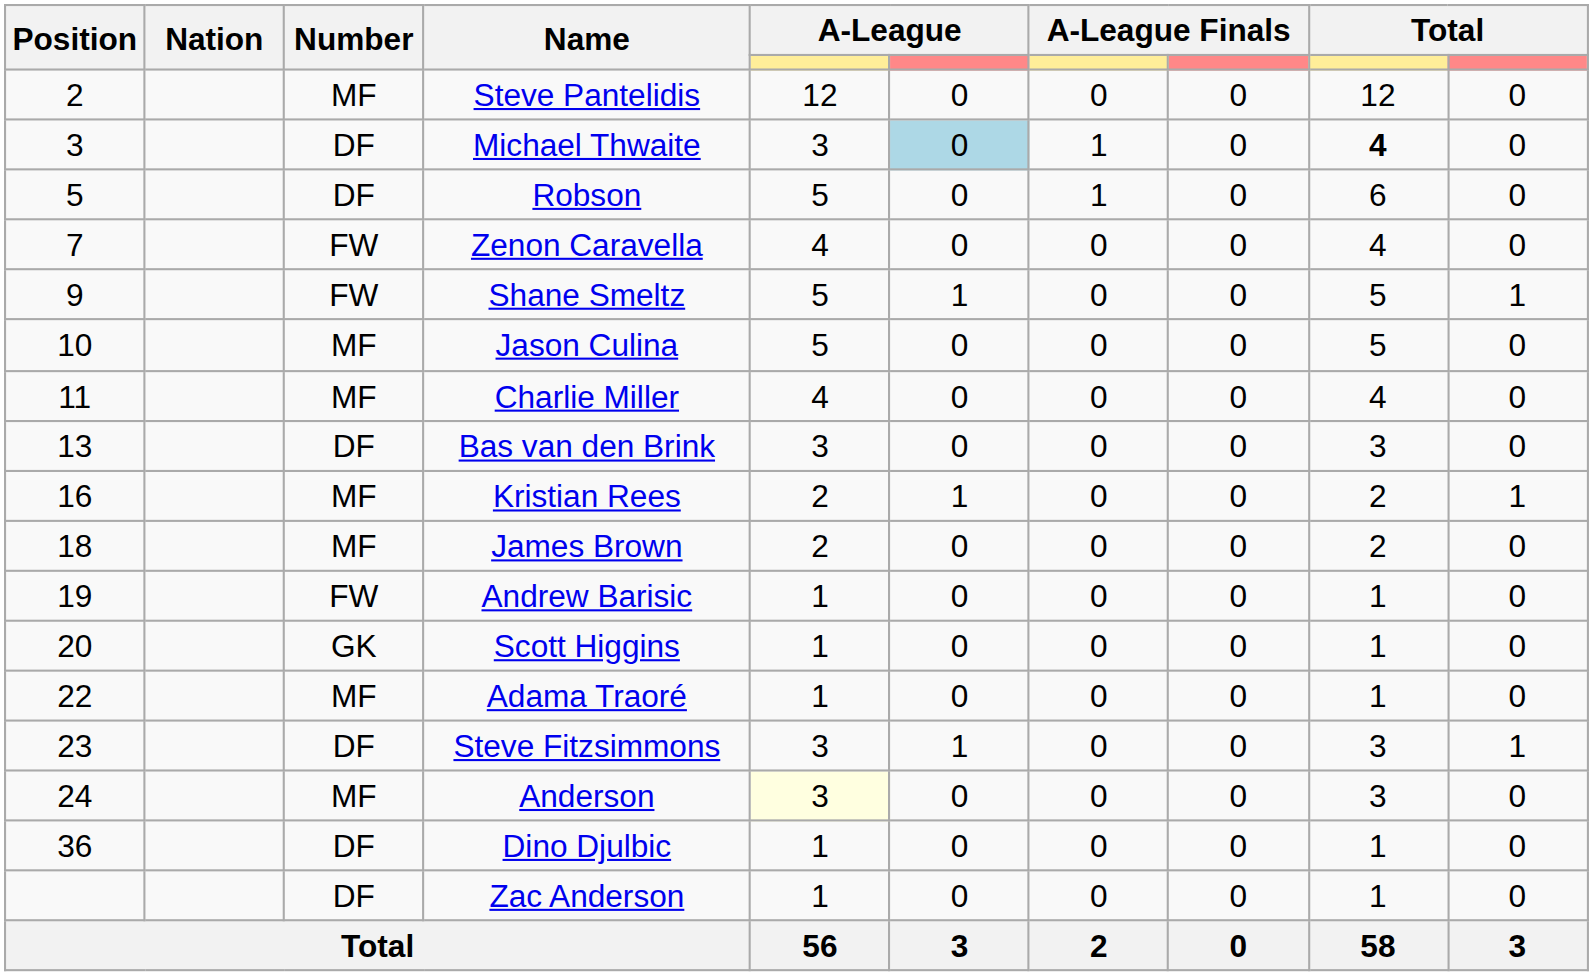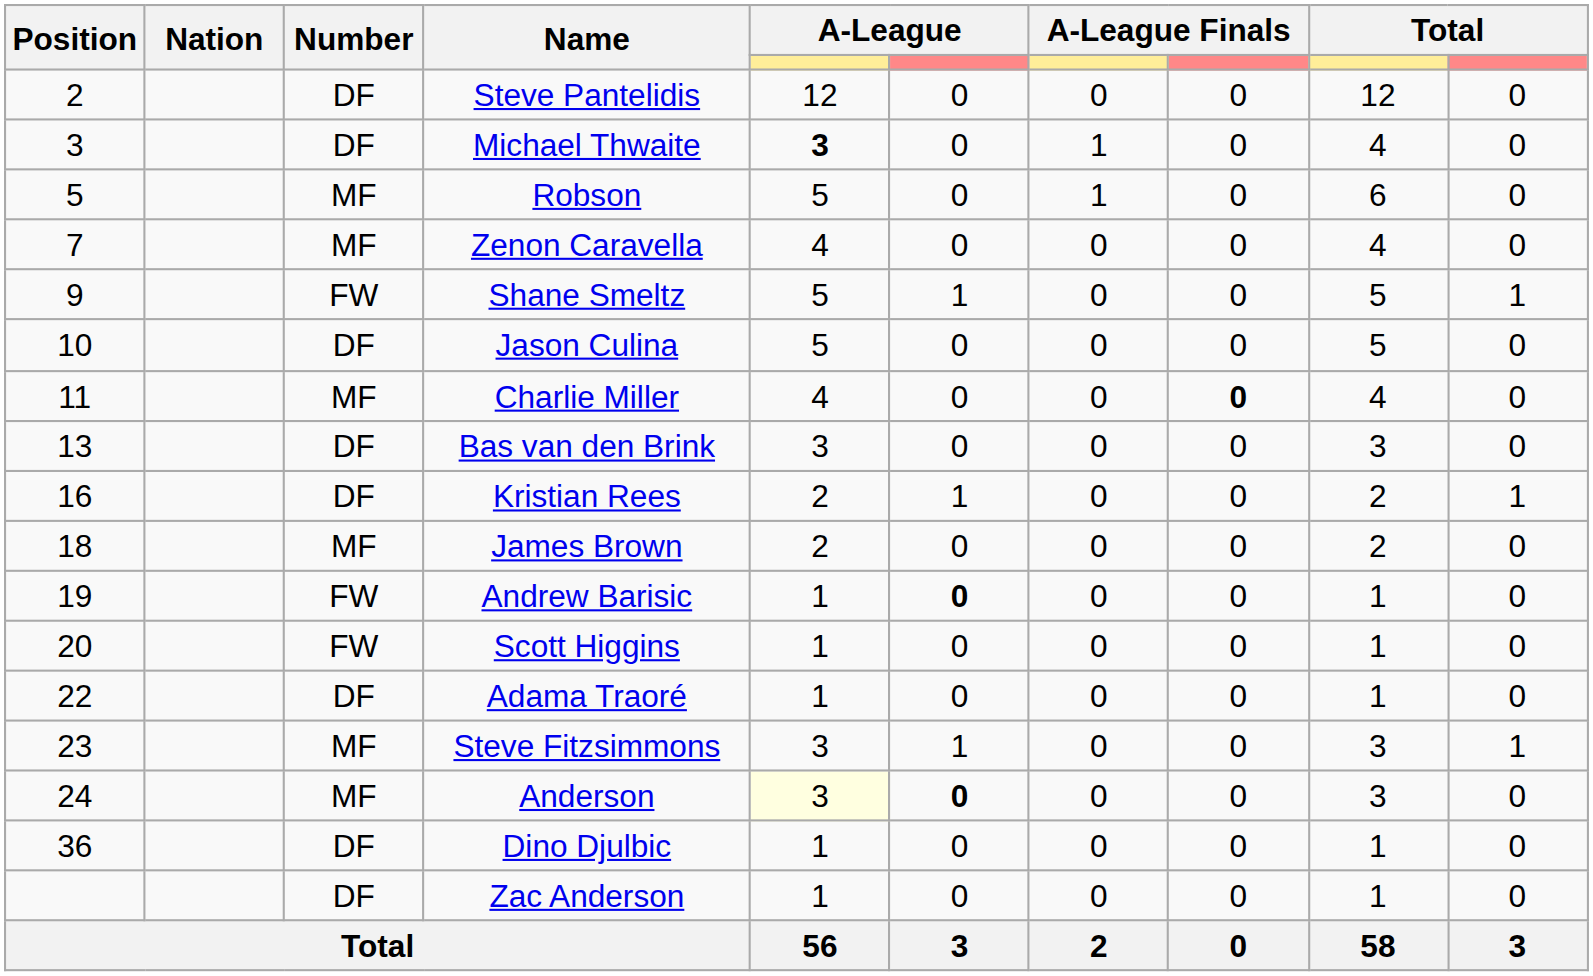Steve Pantelidis | Number: MF -> DF
Michael Thwaite | column 5: normal -> bold
Michael Thwaite | column 6: lightblue background -> no background
Michael Thwaite | column 9: bold -> normal
Robson | Number: DF -> MF
Zenon Caravella | Number: FW -> MF
Jason Culina | Number: MF -> DF
Charlie Miller | column 8: normal -> bold
Kristian Rees | Number: MF -> DF
Andrew Barisic | column 6: normal -> bold
Scott Higgins | Number: GK -> FW
Adama Traoré | Number: MF -> DF
Steve Fitzsimmons | Number: DF -> MF
Anderson | column 6: normal -> bold
